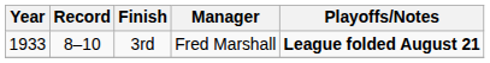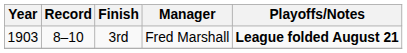3rd | Year: 1933 -> 1903
